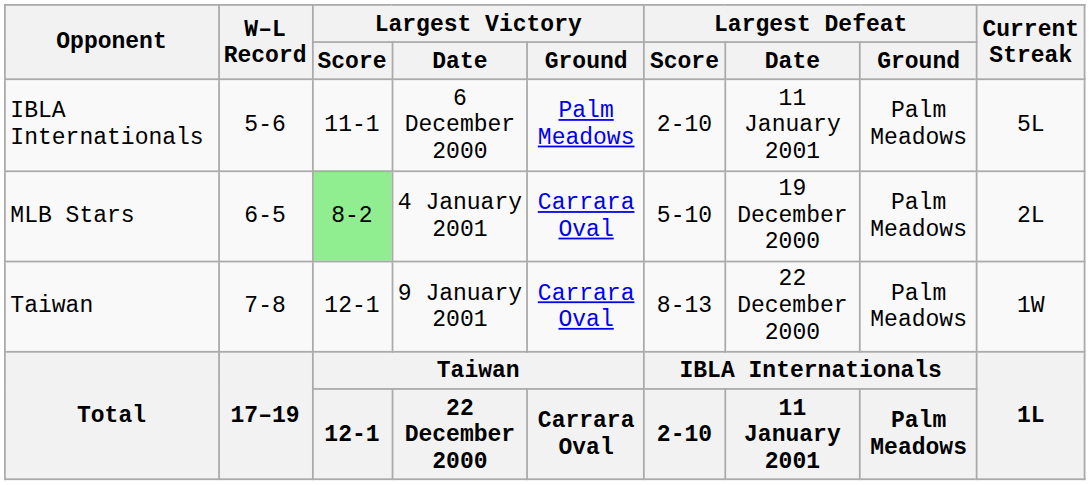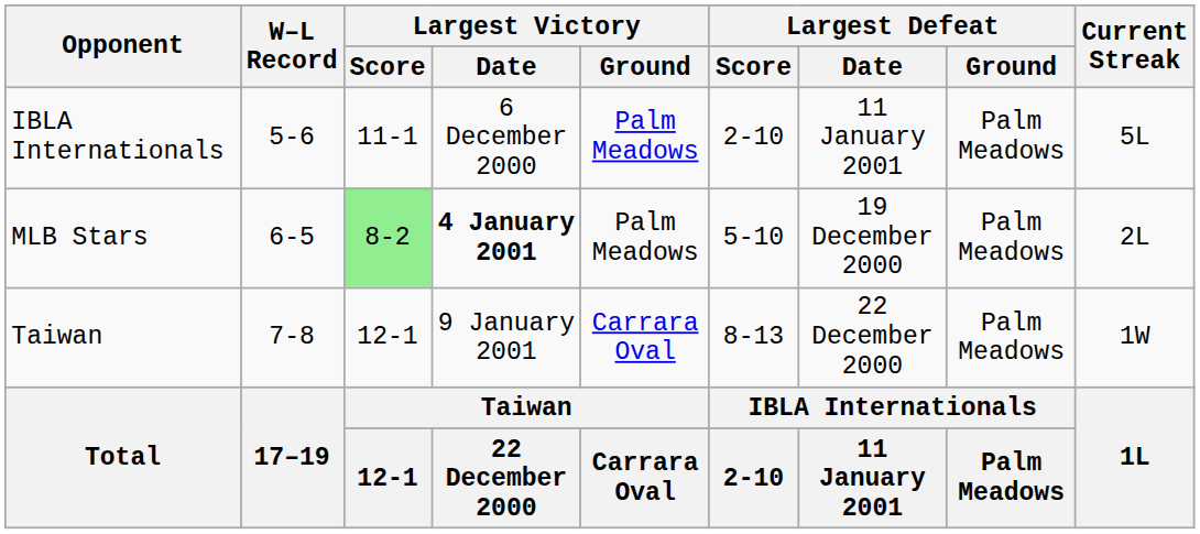MLB Stars | Largest Victory / Date: normal -> bold
MLB Stars | Largest Victory / Ground: Carrara Oval -> Palm Meadows
